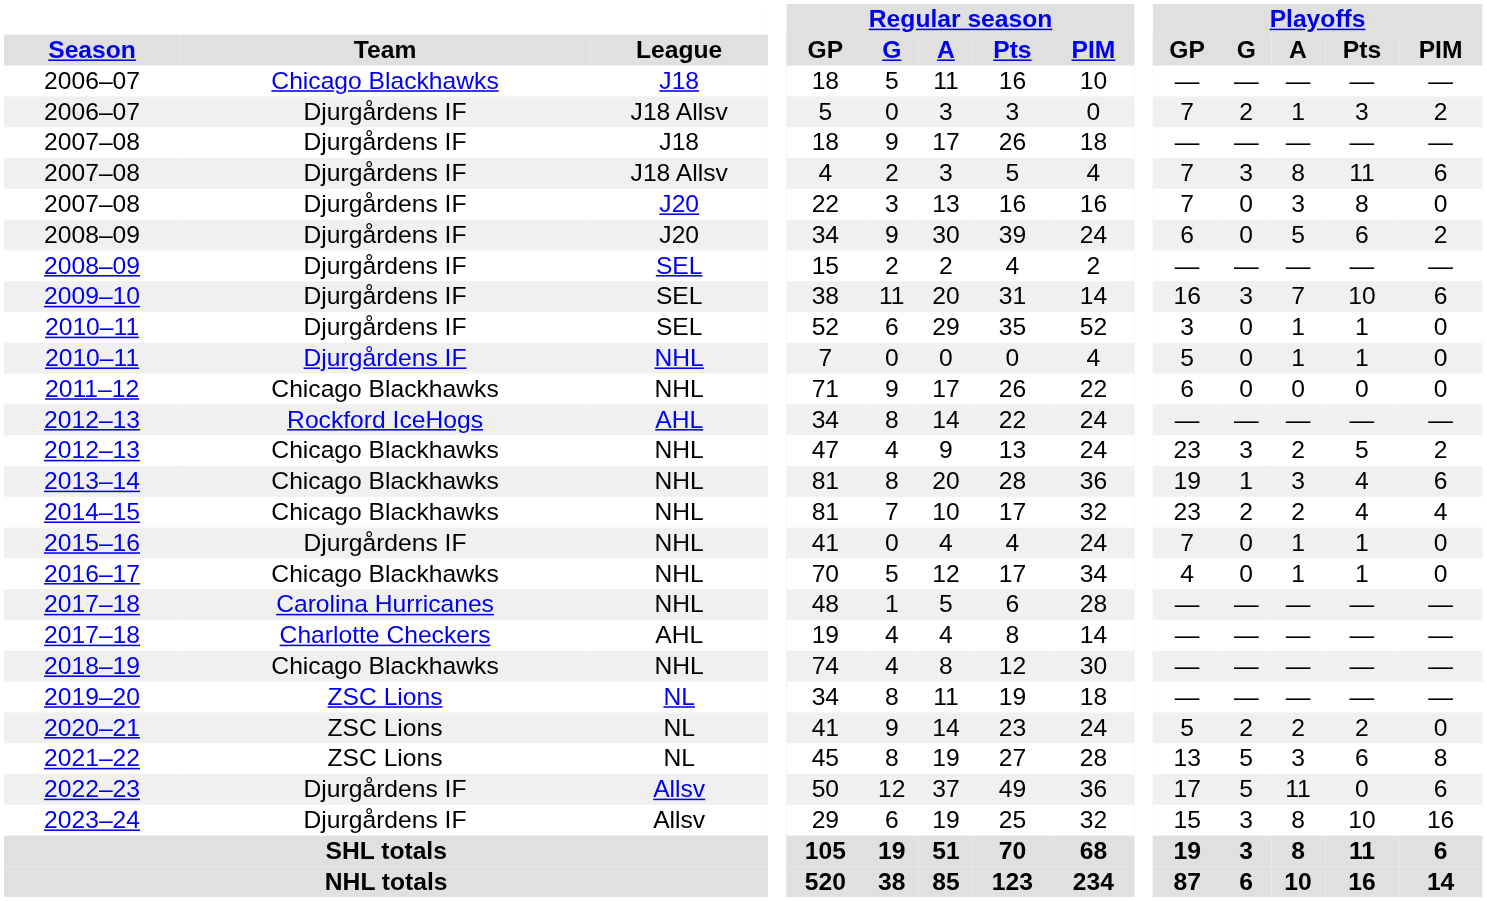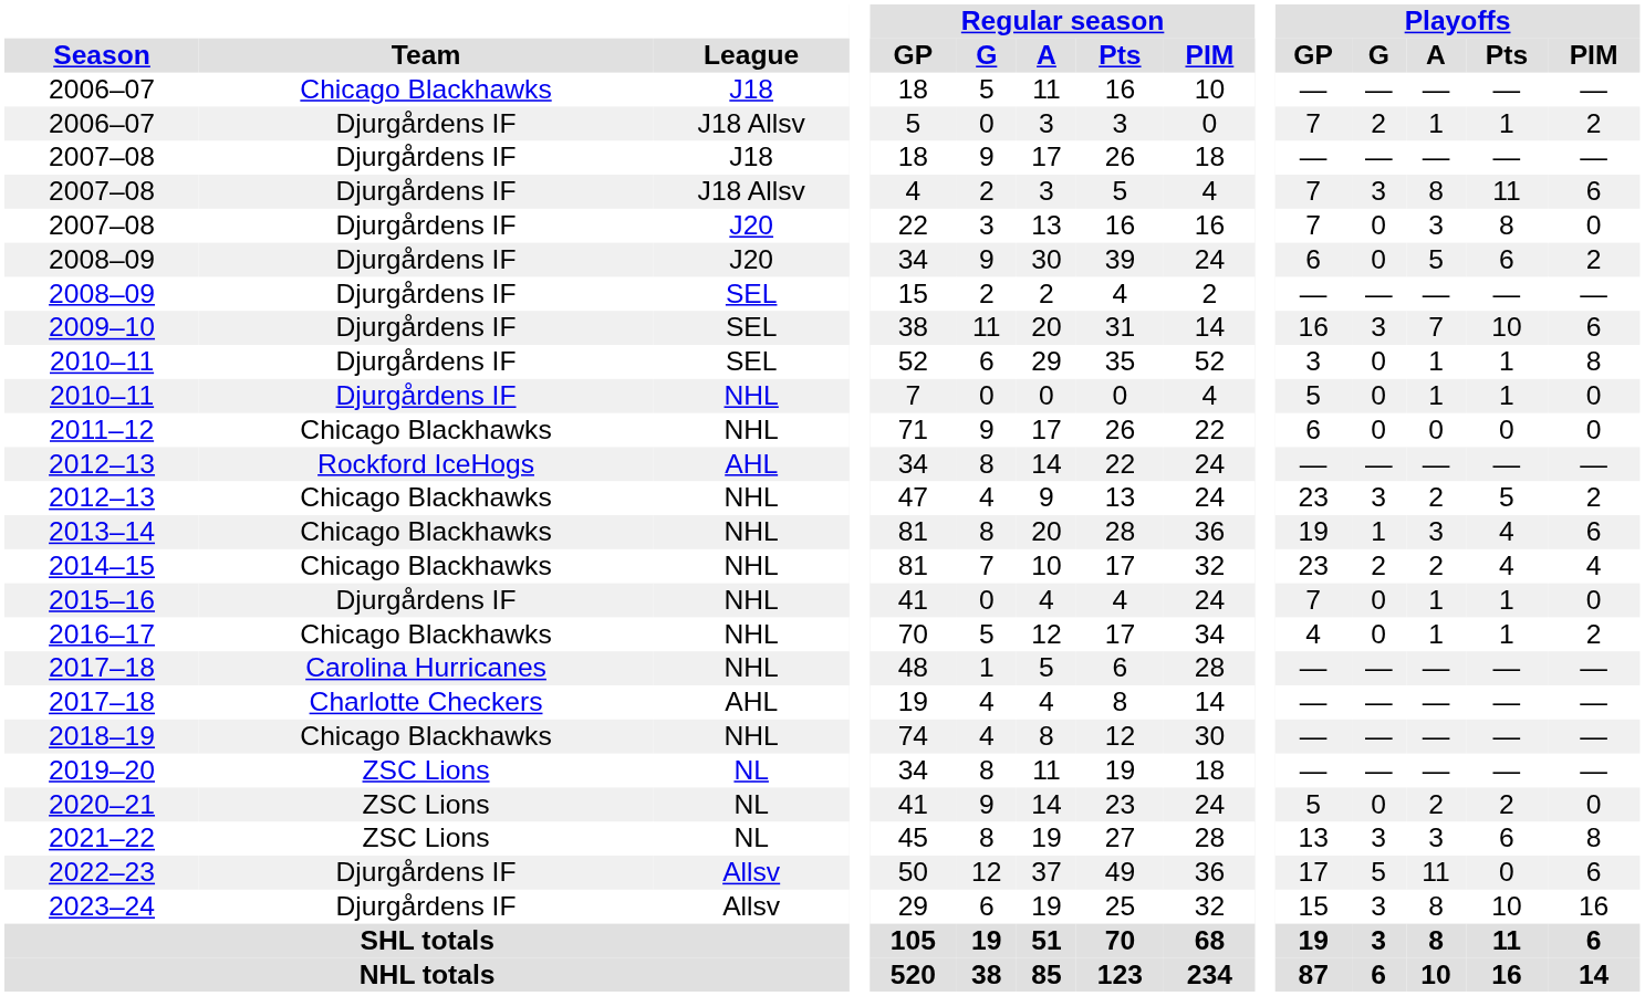2006–07 / J18 Allsv | Playoffs / Pts: 3 -> 1
2010–11 / SEL | Playoffs / PIM: 0 -> 8
2016–17 | Playoffs / PIM: 0 -> 2
2020–21 | Playoffs / G: 2 -> 0
2021–22 | Playoffs / G: 5 -> 3
